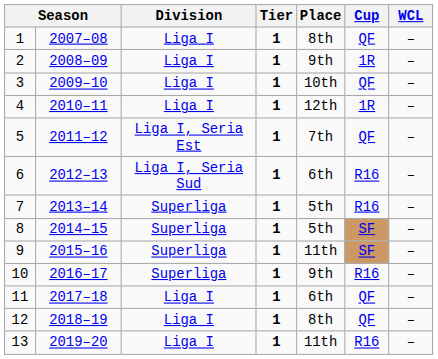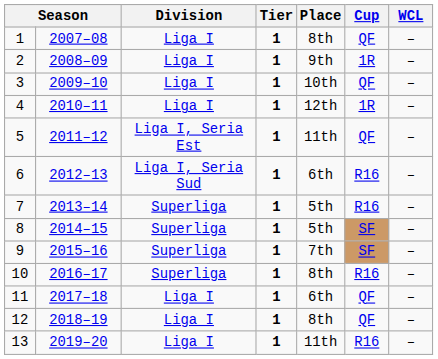5 | Place: 7th -> 11th
9 | Place: 11th -> 7th
10 | Place: 9th -> 8th
